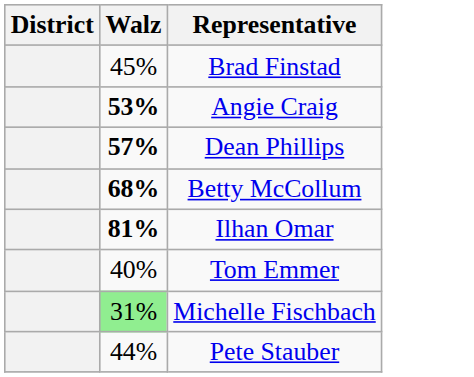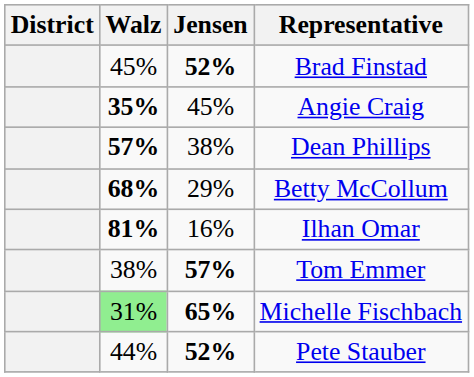+ column: Jensen | 52% | 45% | 38% | 29% | 16% | 57% | 65% | 52%
Angie Craig | Walz: 53% -> 35%
Tom Emmer | Walz: 40% -> 38%
